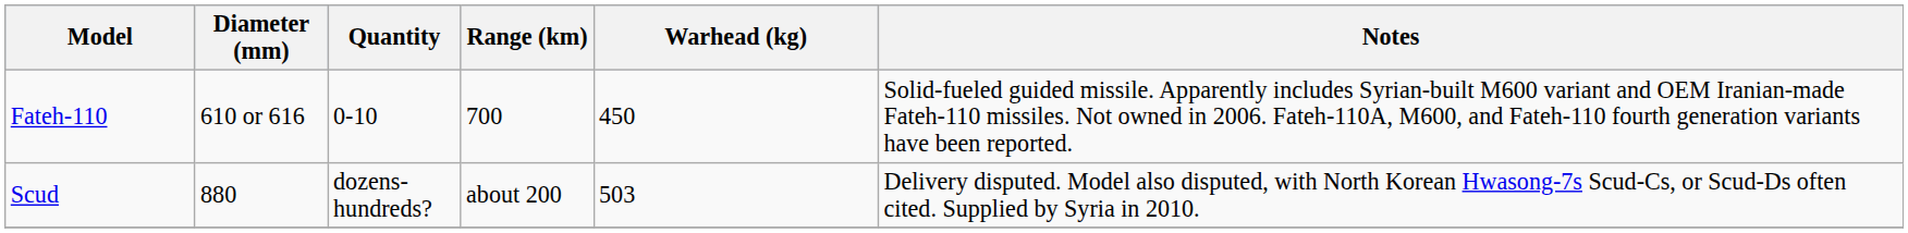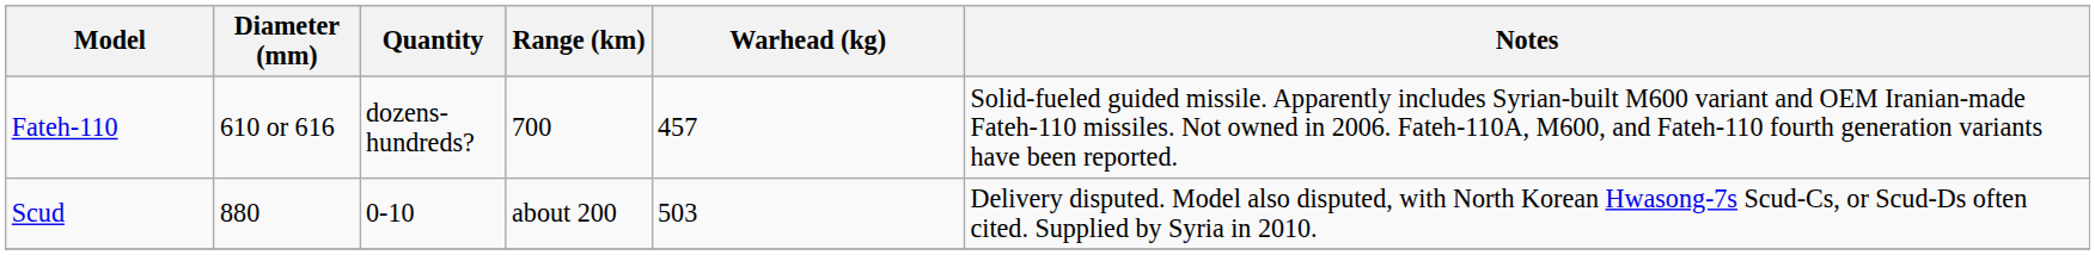Fateh-110 | Quantity: 0-10 -> dozens-hundreds?
Fateh-110 | Warhead (kg): 450 -> 457
Scud | Quantity: dozens-hundreds? -> 0-10
